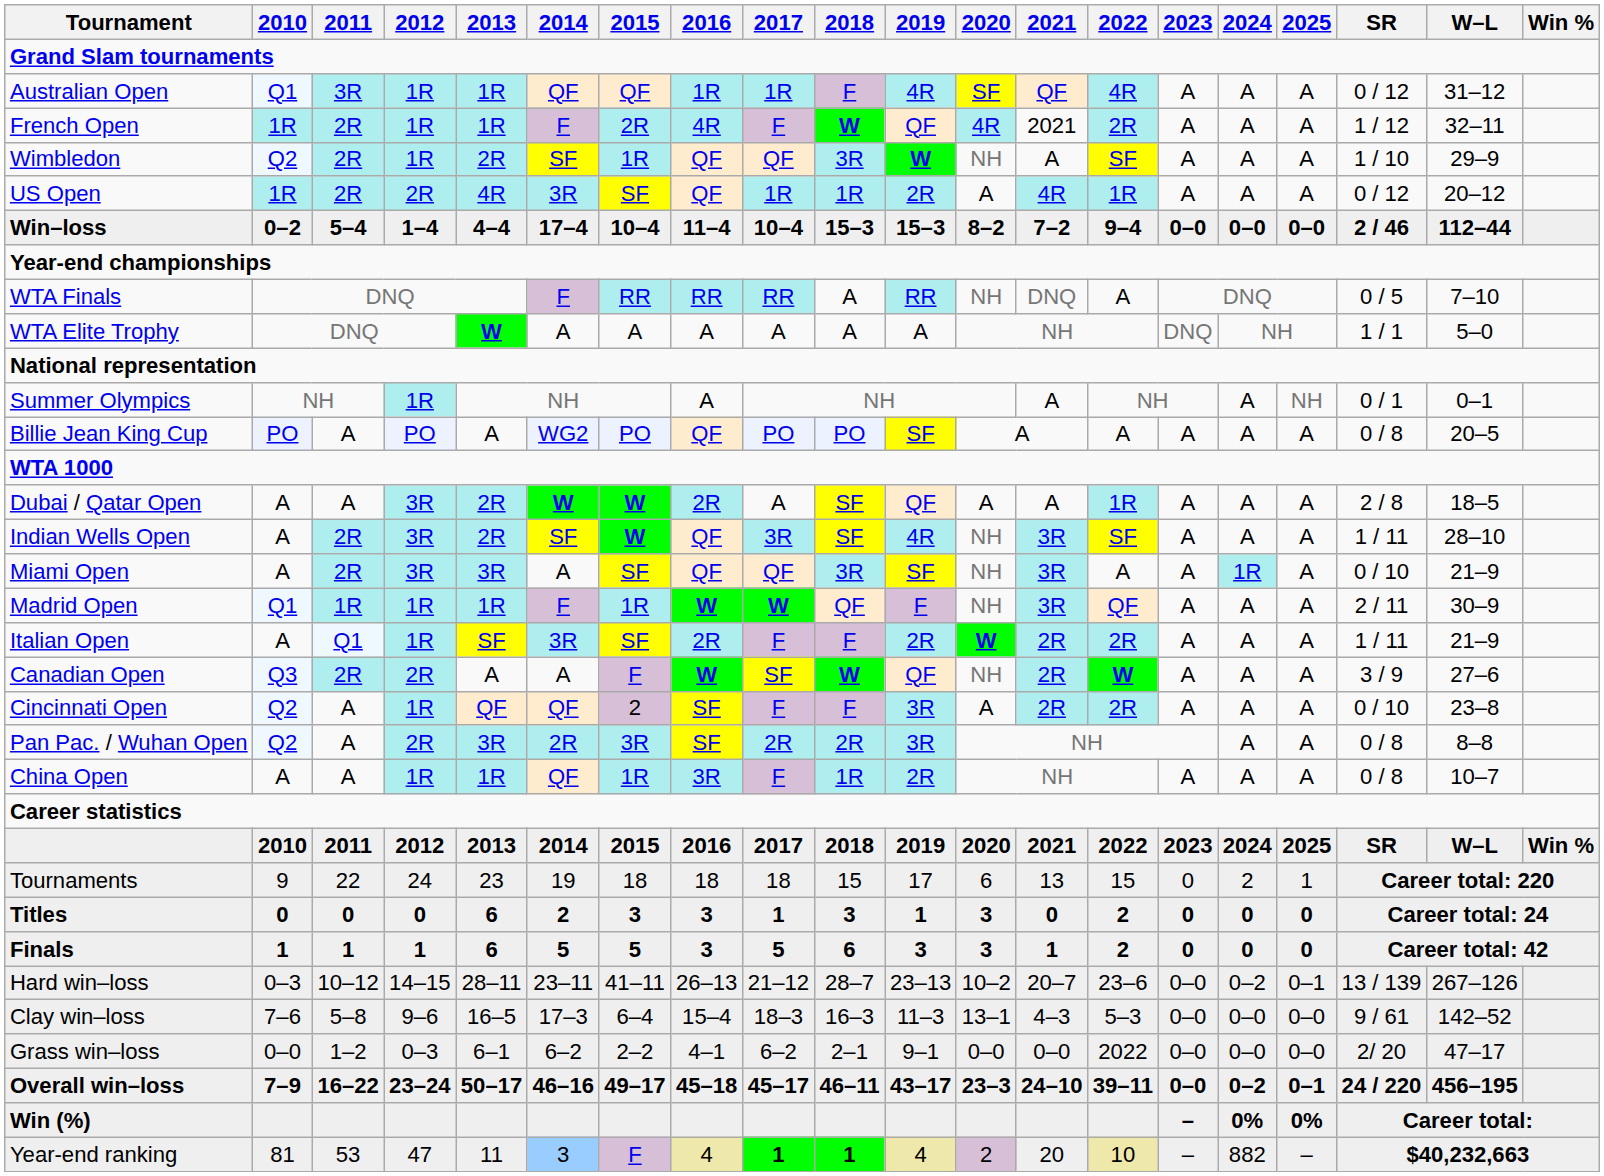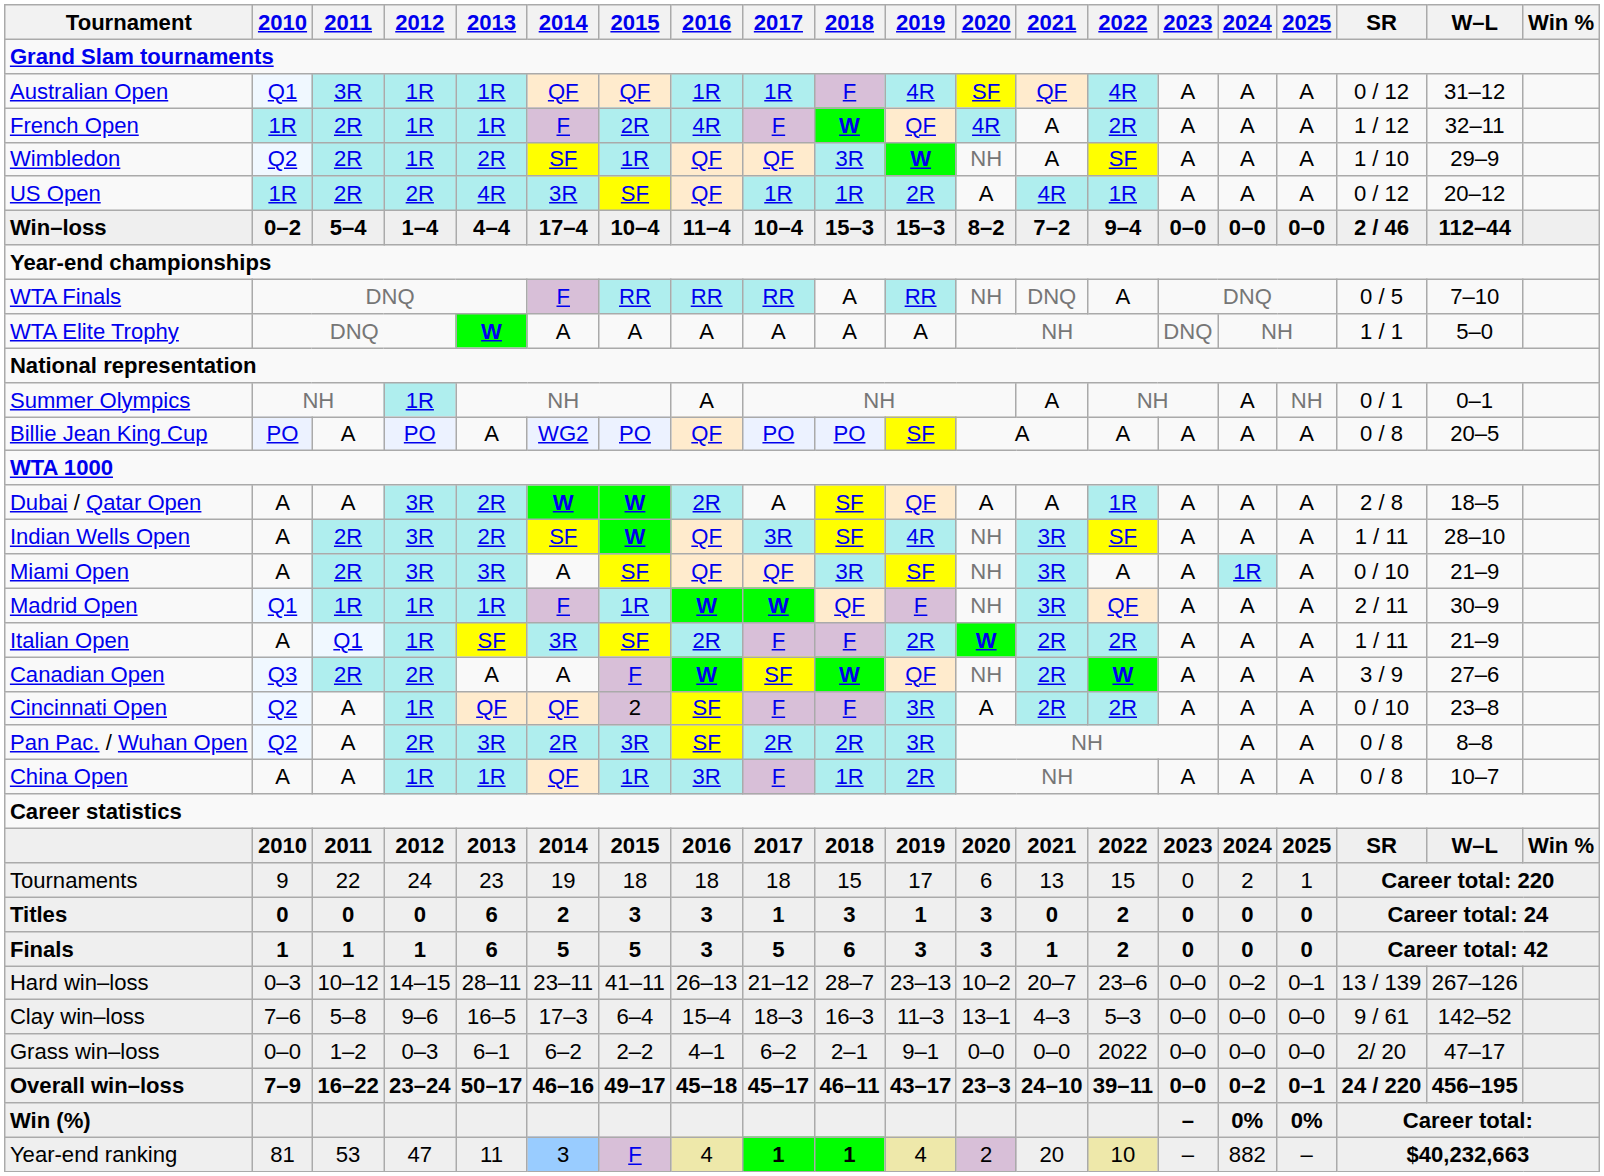French Open | 2021: 2021 -> A
